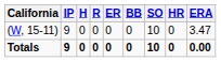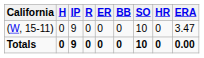columns swapped: IP <-> H
